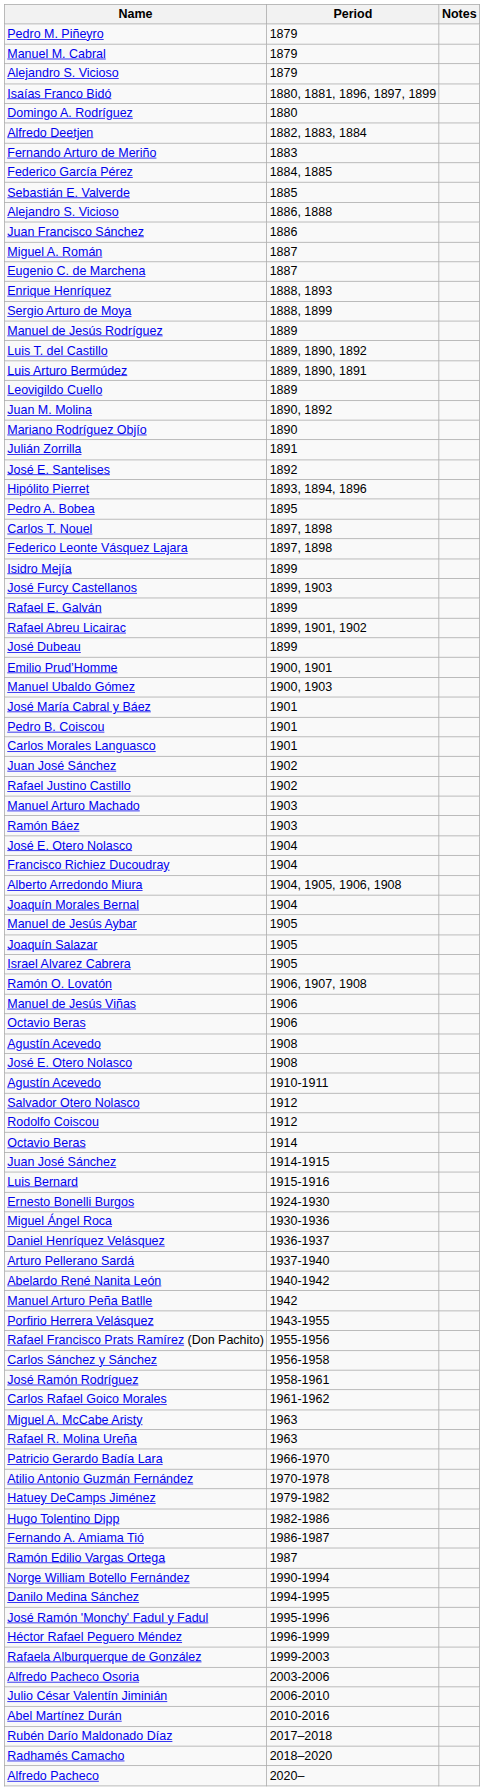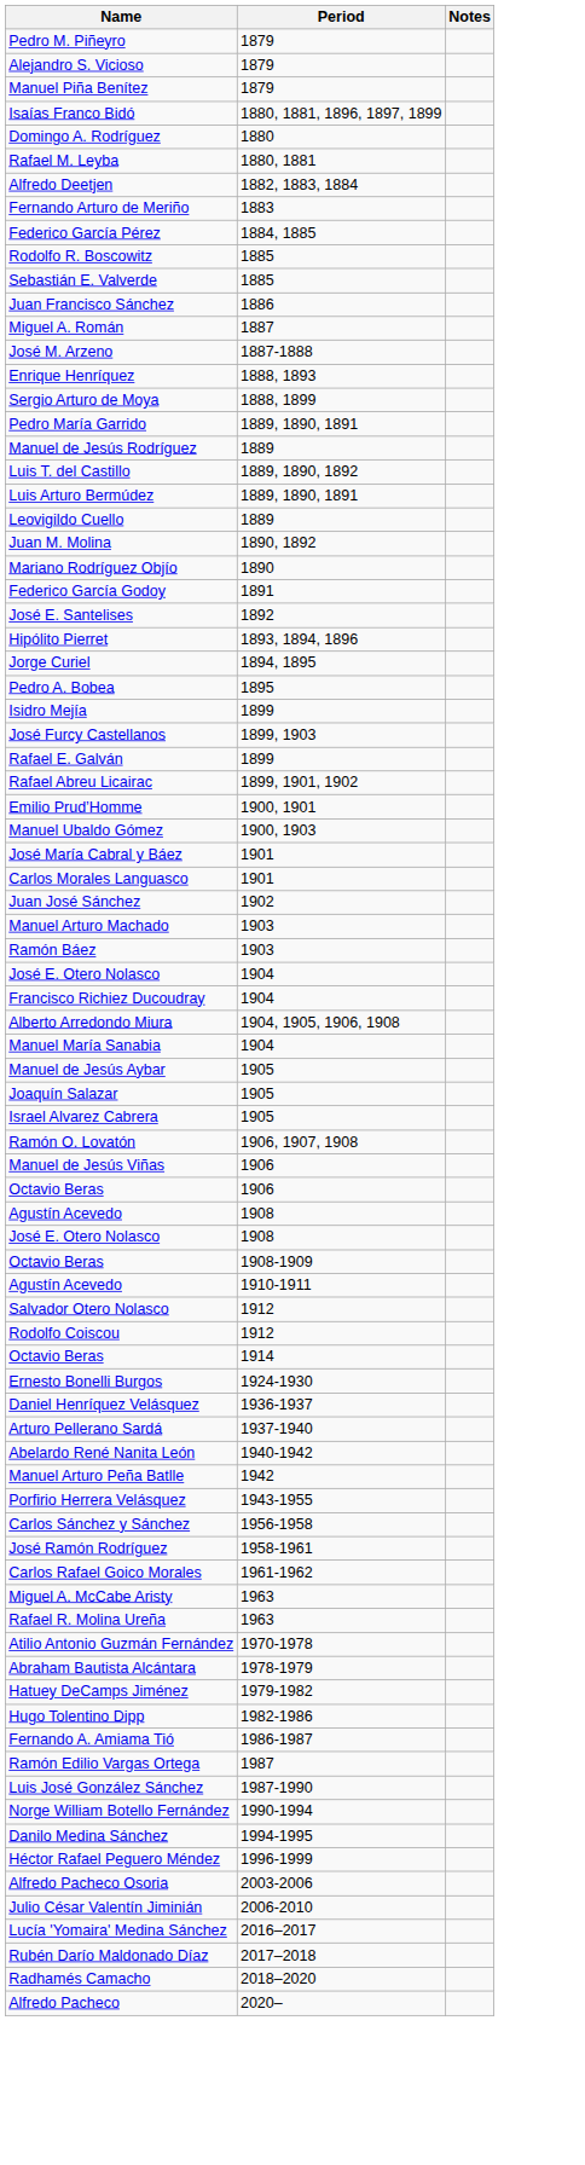- row: Manuel M. Cabral | 1879
+ row: Manuel Piña Benítez | 1879
+ row: Rafael M. Leyba | 1880, 1881
+ row: Rodolfo R. Boscowitz | 1885
- row: Alejandro S. Vicioso | 1886, 1888
+ row: José M. Arzeno | 1887-1888
- row: Eugenio C. de Marchena | 1887
+ row: Pedro María Garrido | 1889, 1890, 1891
+ row: Federico García Godoy | 1891
- row: Julián Zorrilla | 1891
+ row: Jorge Curiel | 1894, 1895
- row: Carlos T. Nouel | 1897, 1898
- row: Federico Leonte Vásquez Lajara | 1897, 1898
- row: José Dubeau | 1899
- row: Pedro B. Coiscou | 1901
- row: Rafael Justino Castillo | 1902
+ row: Manuel María Sanabia | 1904
- row: Joaquín Morales Bernal | 1904
+ row: Octavio Beras | 1908-1909
- row: Juan José Sánchez | 1914-1915
- row: Luis Bernard | 1915-1916
- row: Miguel Ángel Roca | 1930-1936
- row: Rafael Francisco Prats Ramírez (Don Pachito) | 1955-1956
- row: Patricio Gerardo Badía Lara | 1966-1970
+ row: Abraham Bautista Alcántara | 1978-1979
+ row: Luis José González Sánchez | 1987-1990
- row: José Ramón 'Monchy' Fadul y Fadul | 1995-1996
- row: Rafaela Alburquerque de González | 1999-2003
- row: Abel Martínez Durán | 2010-2016
+ row: Lucía 'Yomaira' Medina Sánchez | 2016–2017
